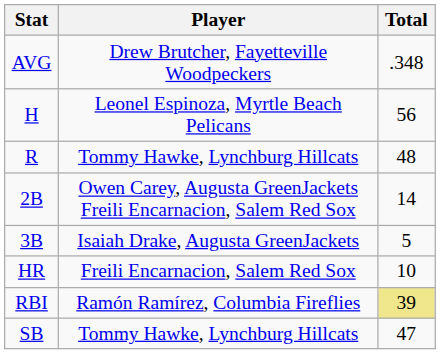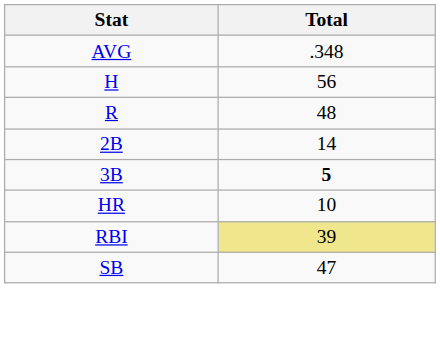- column: Player | Drew Brutcher, Fayetteville Woodpeckers | Leonel Espinoza, Myrtle Beach Pelicans | Tommy Hawke, Lynchburg Hillcats | Owen Carey, Augusta GreenJackets Freili Encarnacion, Salem Red Sox | Isaiah Drake, Augusta GreenJackets | Freili Encarnacion, Salem Red Sox | Ramón Ramírez, Columbia Fireflies | Tommy Hawke, Lynchburg Hillcats
3B | Total: normal -> bold
